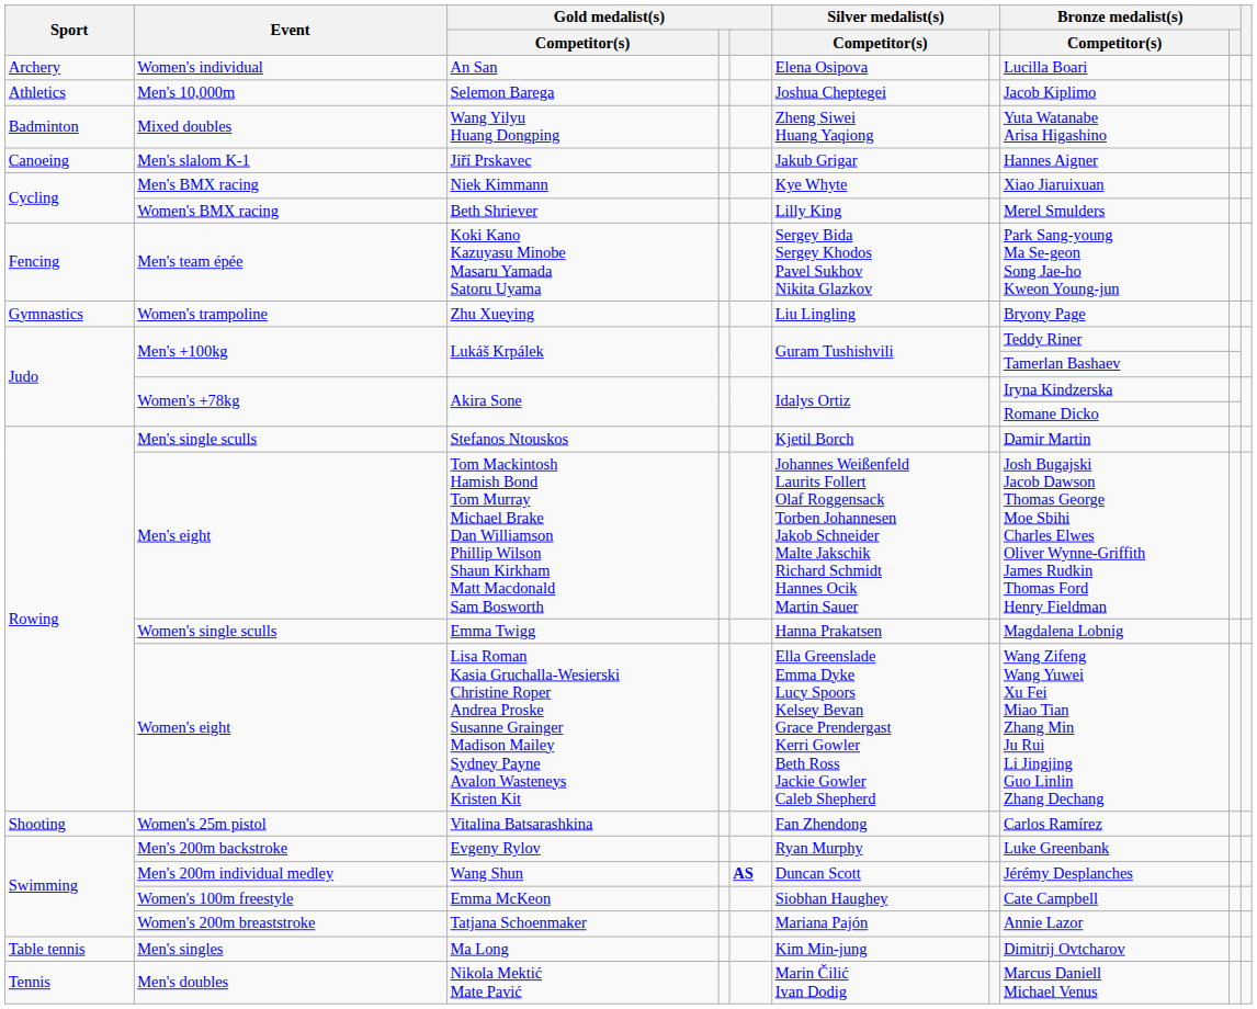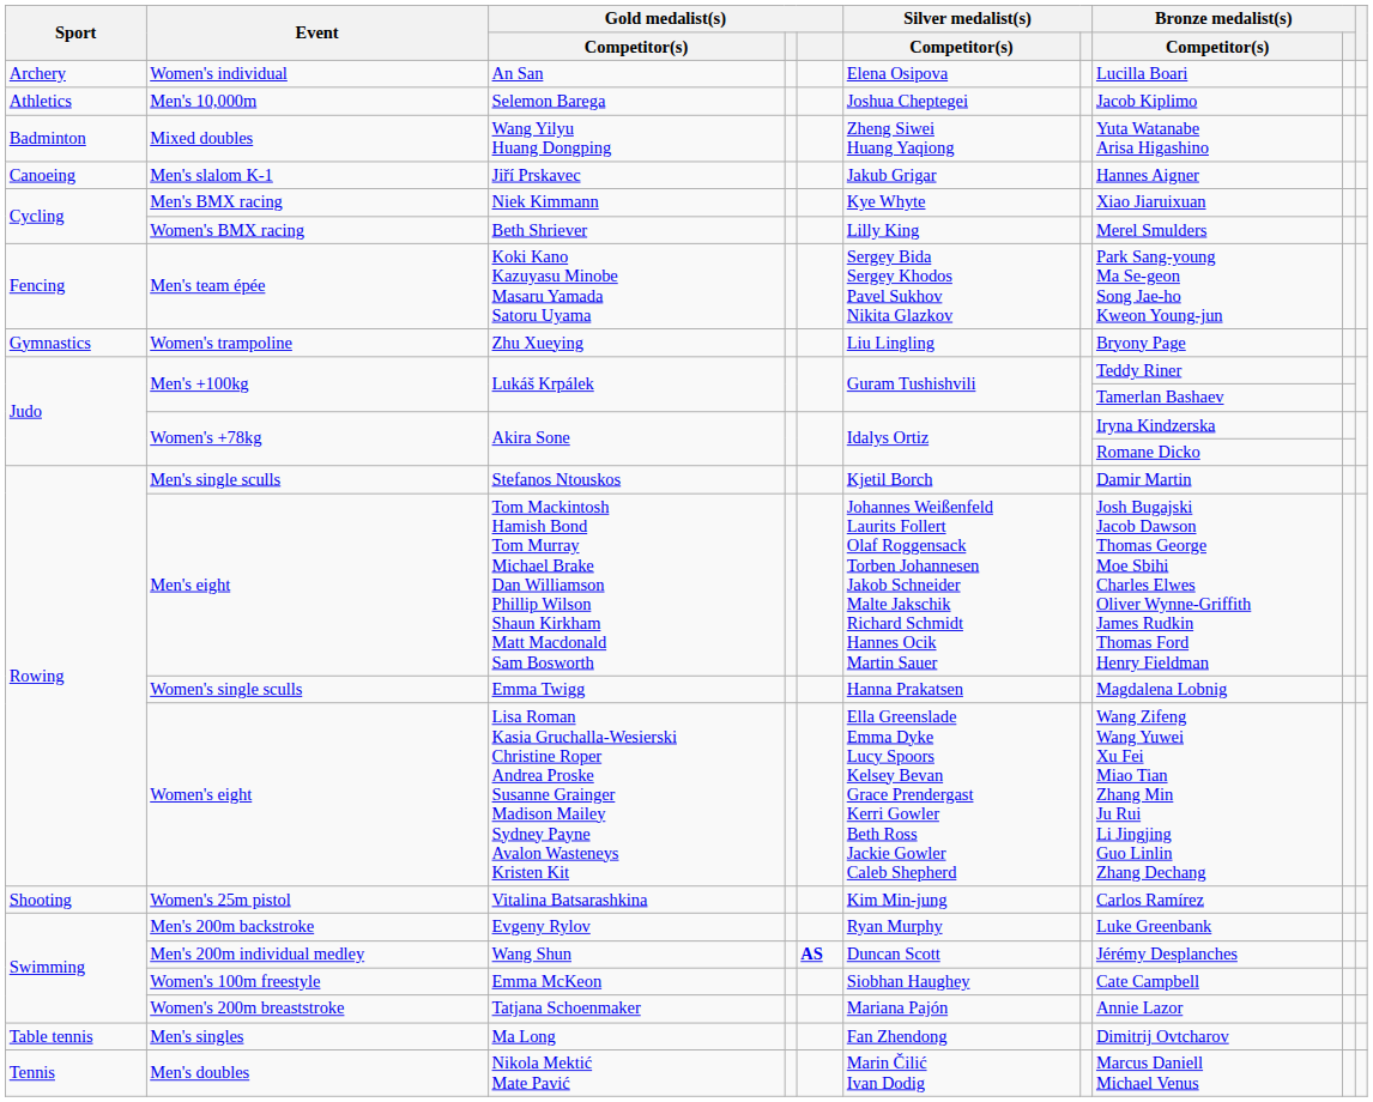Women's 25m pistol | Silver medalist(s) / Competitor(s): Fan Zhendong -> Kim Min-jung
Men's singles | Silver medalist(s) / Competitor(s): Kim Min-jung -> Fan Zhendong
